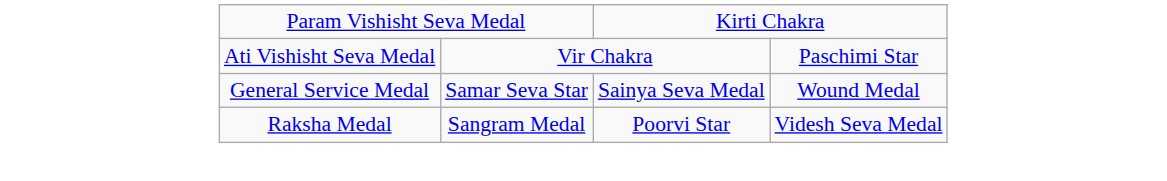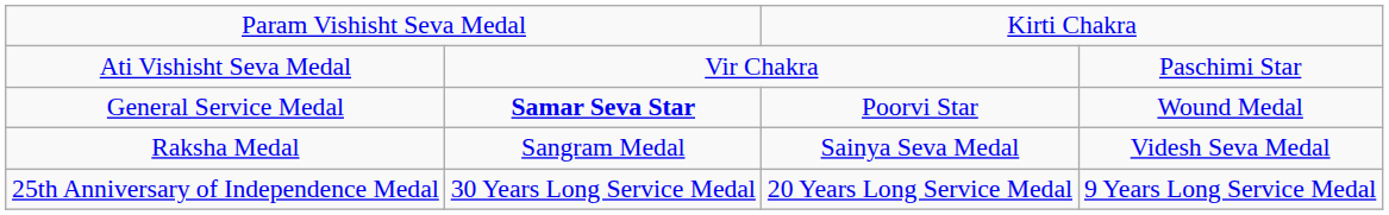General Service Medal | column 2: normal -> bold
General Service Medal | column 3: Sainya Seva Medal -> Poorvi Star
Raksha Medal | column 3: Poorvi Star -> Sainya Seva Medal
+ row: 25th Anniversary of Independence Medal | 30 Years Long Service Medal | 20 Years Long Service Medal | 9 Years Long Service Medal
